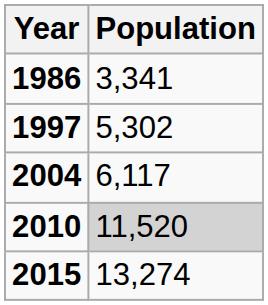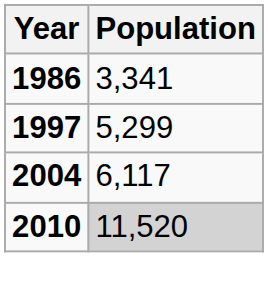1997 | Population: 5,302 -> 5,299
- row: 2015 | 13,274
